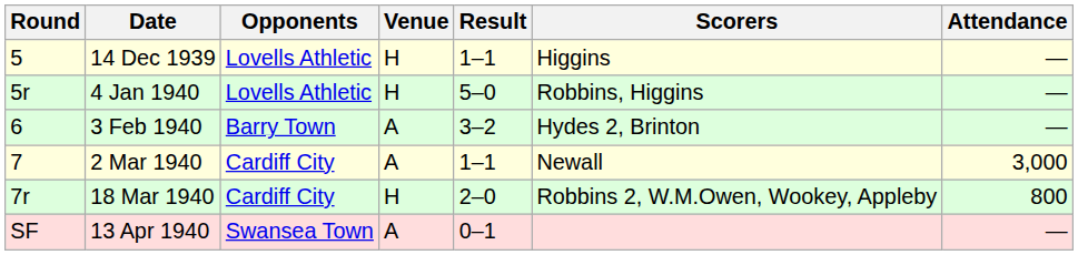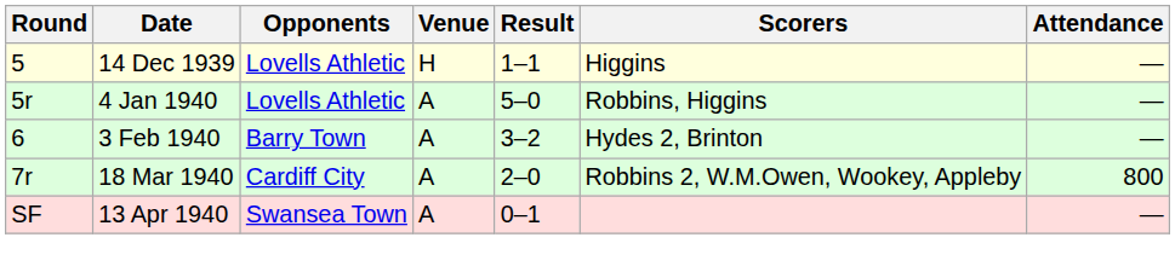4 Jan 1940 | Venue: H -> A
- row: 7 | 2 Mar 1940 | Cardiff City | A | 1–1 | Newall | 3,000
18 Mar 1940 | Venue: H -> A
